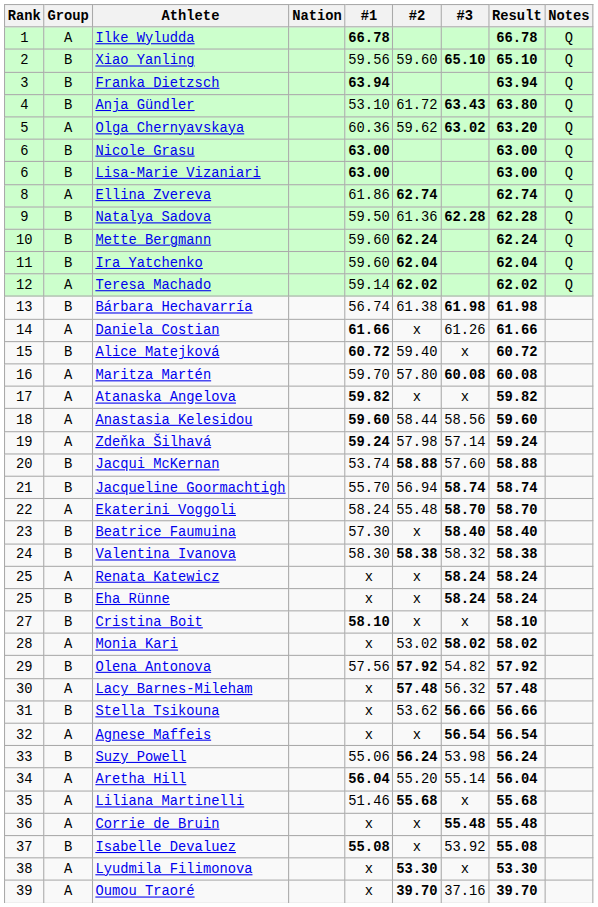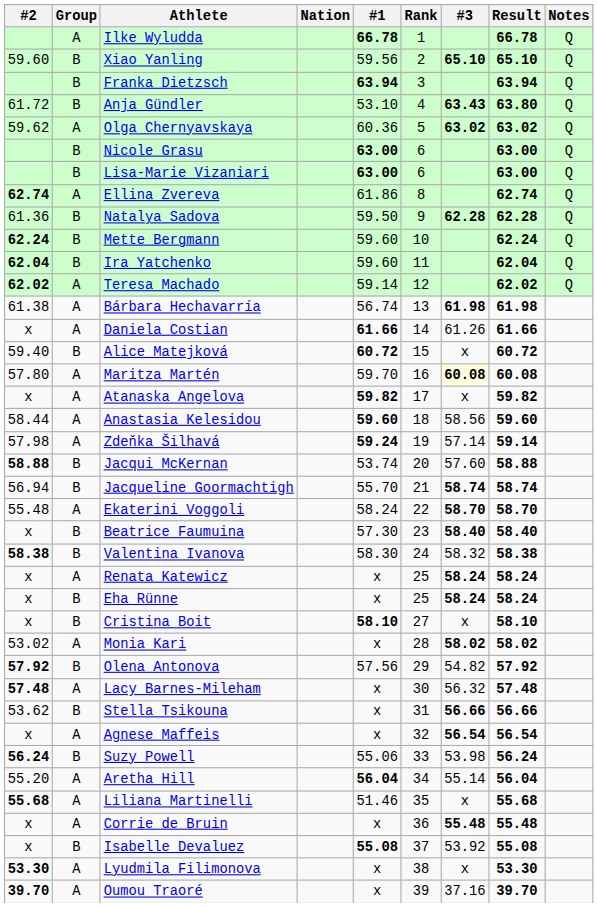columns swapped: Rank <-> #2
Olga Chernyavskaya | Result: 63.20 -> 63.02
Bárbara Hechavarría | Group: B -> A
Maritza Martén | #3: no background -> lightyellow background
Zdeňka Šilhavá | Result: 59.24 -> 59.14
